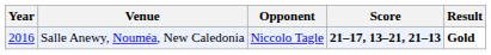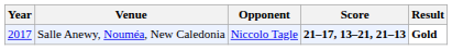Salle Anewy, Nouméa, New Caledonia | Year: 2016 -> 2017
